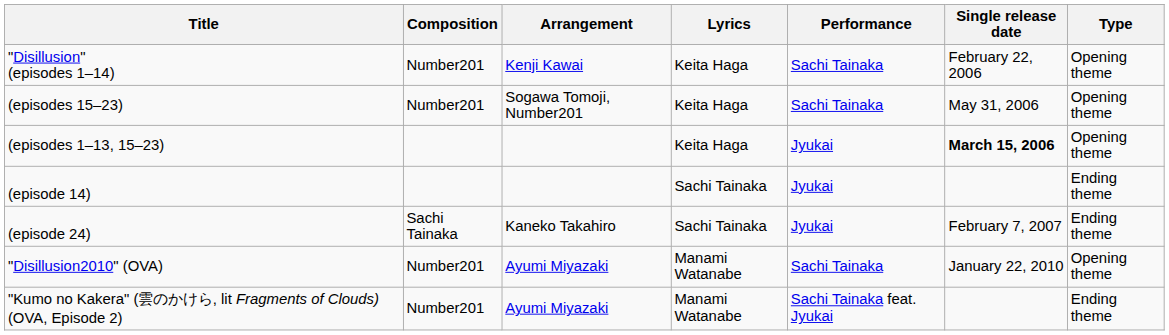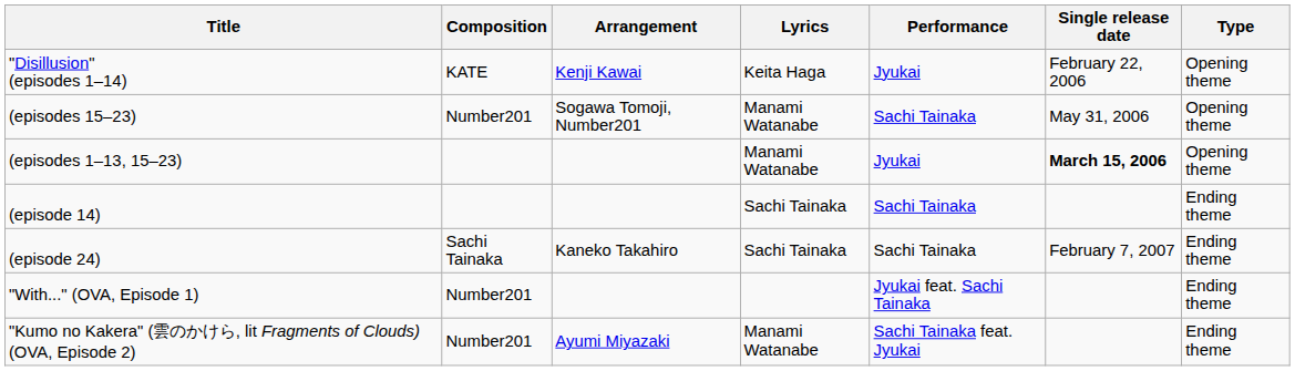"Disillusion" (episodes 1–14) | Composition: Number201 -> KATE
"Disillusion" (episodes 1–14) | Performance: Sachi Tainaka -> Jyukai
(episodes 15–23) | Lyrics: Keita Haga -> Manami Watanabe
(episodes 1–13, 15–23) | Lyrics: Keita Haga -> Manami Watanabe
(episode 14) | Performance: Jyukai -> Sachi Tainaka
(episode 24) | Performance: Jyukai -> Sachi Tainaka
- row: "Disillusion2010" (OVA) | Number201 | Ayumi Miyazaki | Manami Watanabe | Sachi Tainaka | January 22, 2010 | Opening theme
+ row: "With..." (OVA, Episode 1) | Number201 | Jyukai feat. Sachi Tainaka | Ending theme
